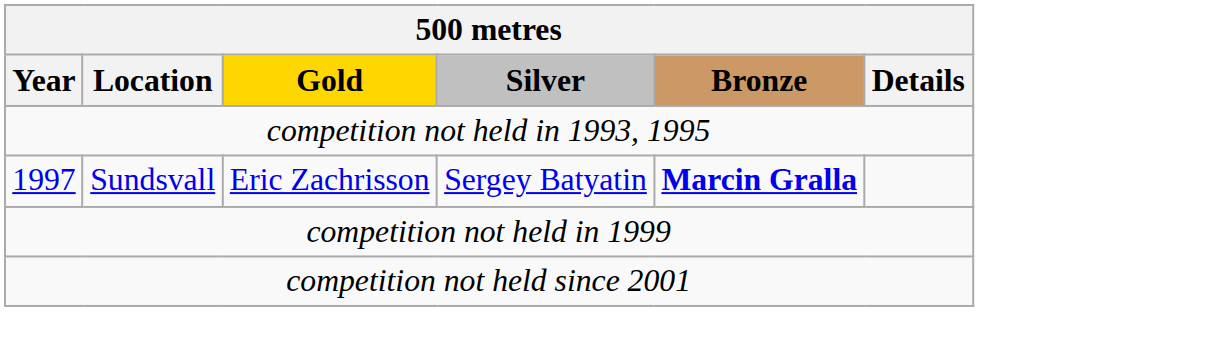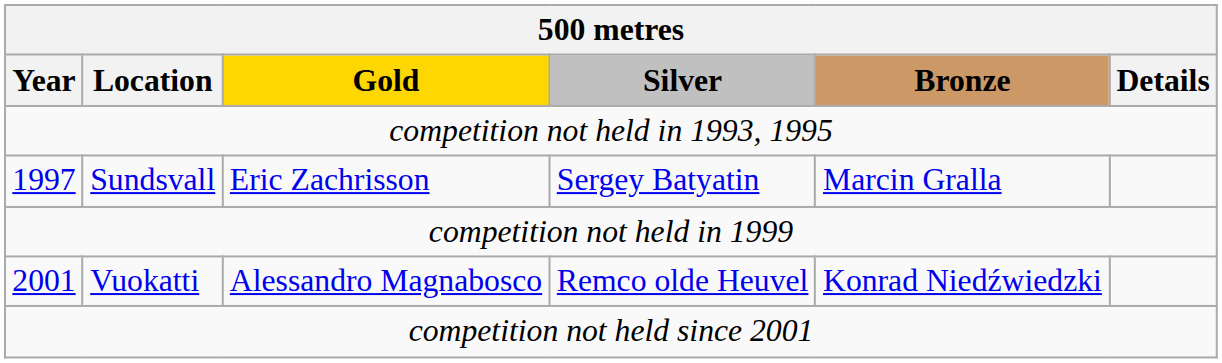1997 | Bronze: bold -> normal
+ row: 2001 | Vuokatti | Alessandro Magnabosco | Remco olde Heuvel | Konrad Niedźwiedzki
